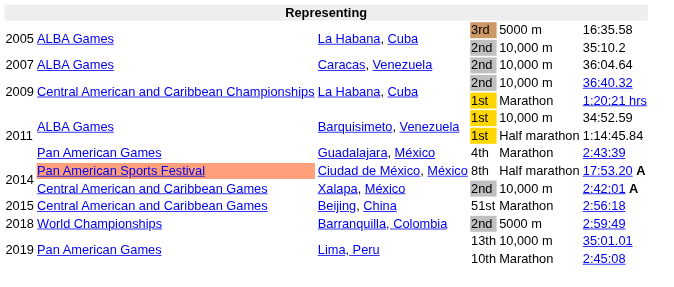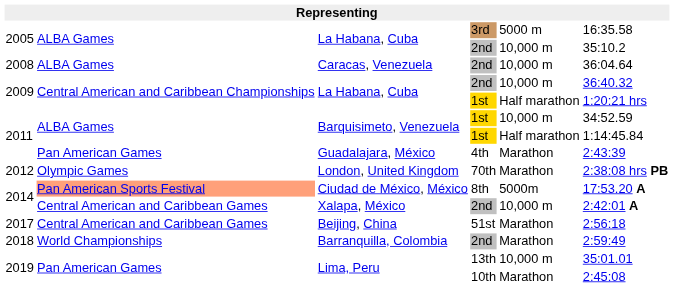Caracas, Venezuela | column 1: 2007 -> 2008
La Habana, Cuba / 1st | column 5: Marathon -> Half marathon
+ row: 2012 | Olympic Games | London, United Kingdom | 70th | Marathon | 2:38:08 hrs PB
Ciudad de México, México | column 5: Half marathon -> 5000m
Beijing, China | column 1: 2015 -> 2017
Barranquilla, Colombia | column 5: 5000 m -> Marathon
